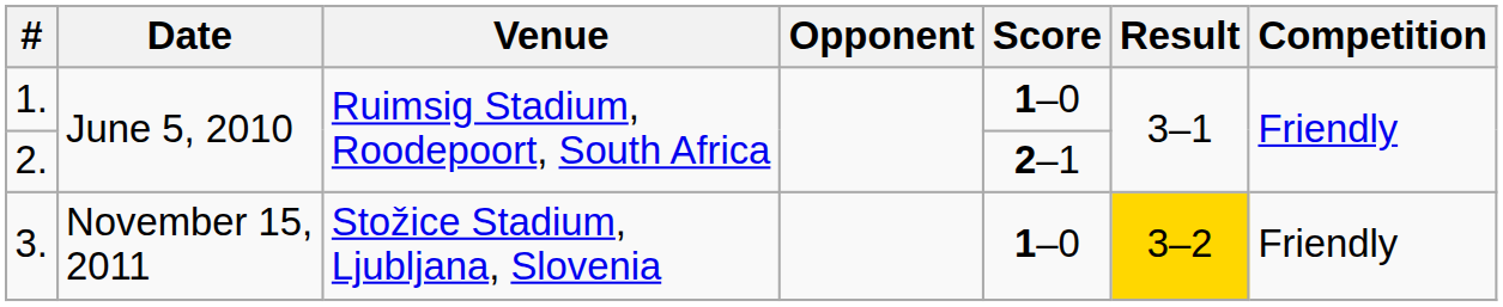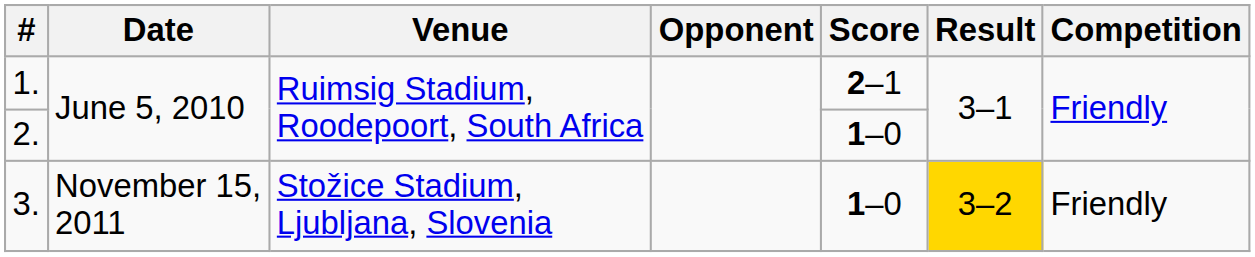1. | Score: 1–0 -> 2–1
2. | Score: 2–1 -> 1–0
